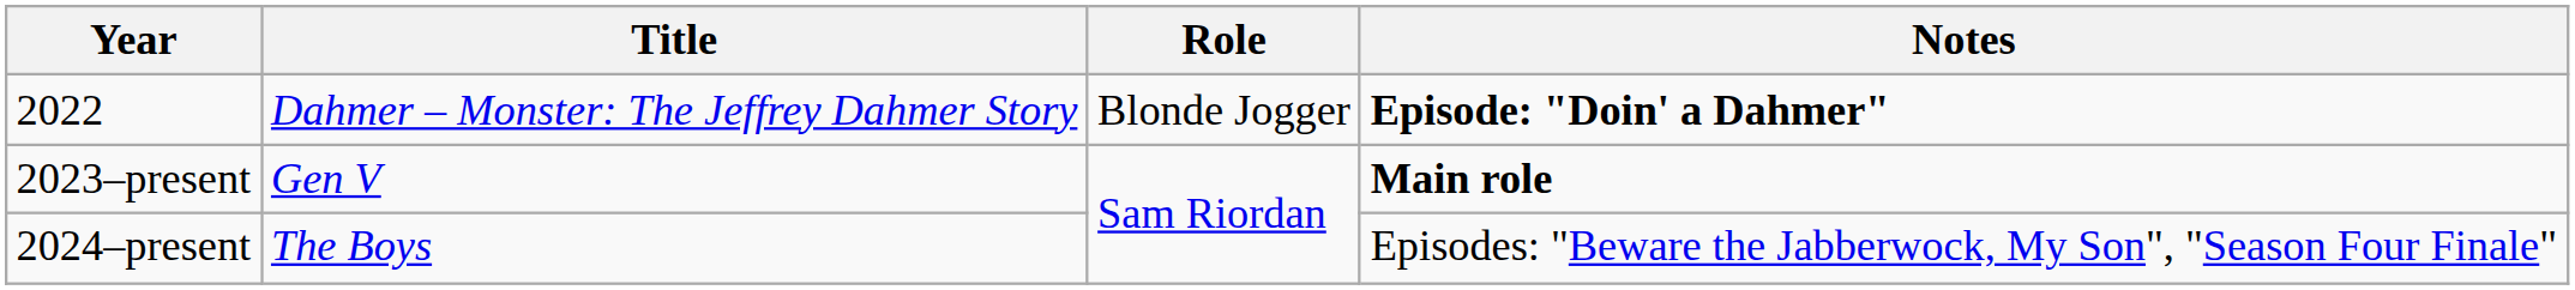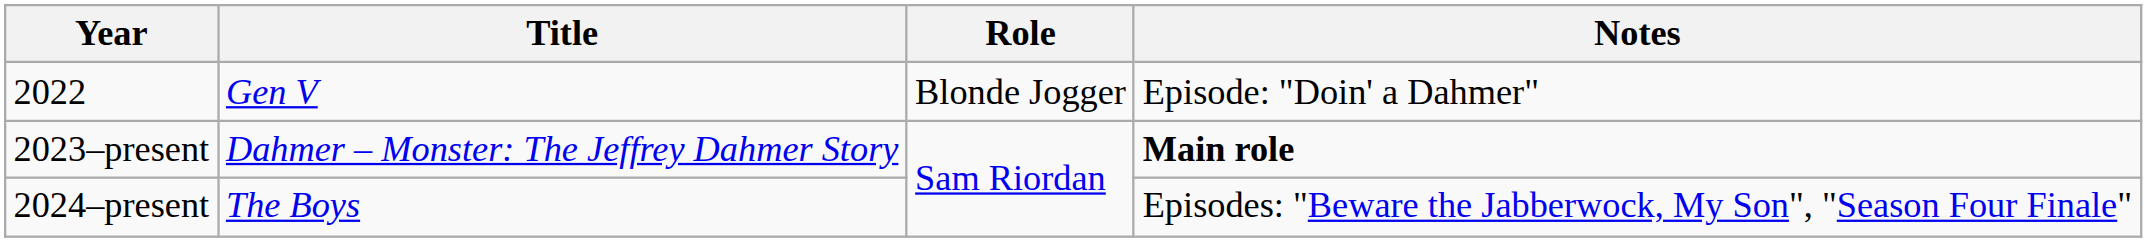2022 | Title: Dahmer – Monster: The Jeffrey Dahmer Story -> Gen V
2022 | Notes: bold -> normal
2023–present | Title: Gen V -> Dahmer – Monster: The Jeffrey Dahmer Story
